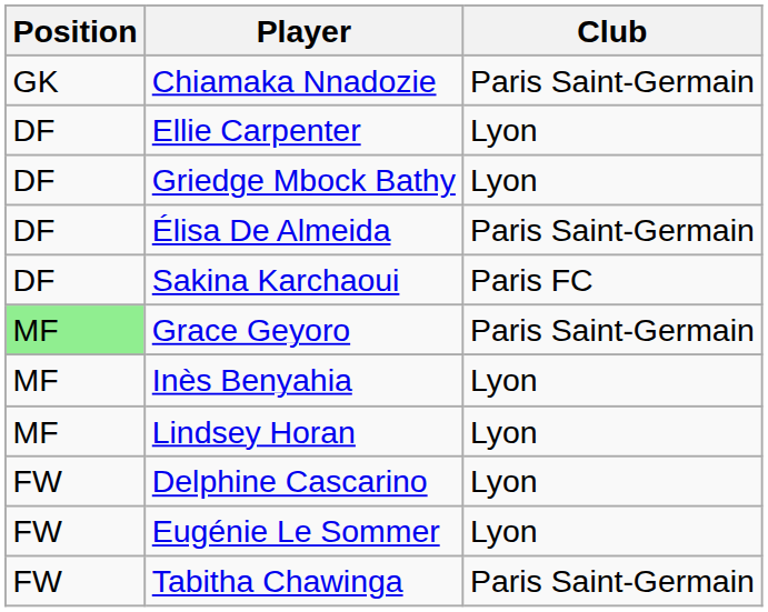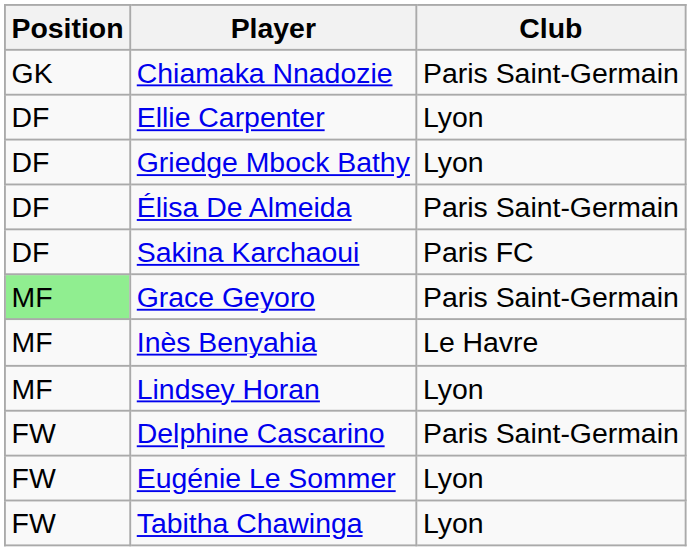Inès Benyahia | Club: Lyon -> Le Havre
Delphine Cascarino | Club: Lyon -> Paris Saint-Germain
Tabitha Chawinga | Club: Paris Saint-Germain -> Lyon
